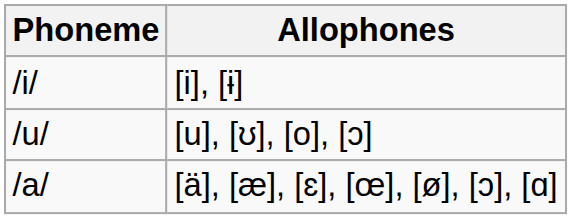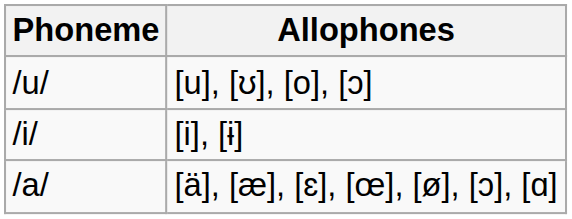rows swapped: [i], [ɨ] <-> [u], [ʊ], [o], [ɔ]
